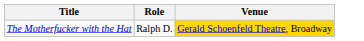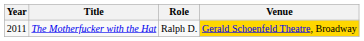+ column: Year | 2011
